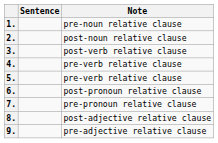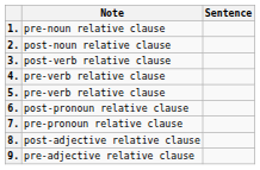columns swapped: Sentence <-> Note
